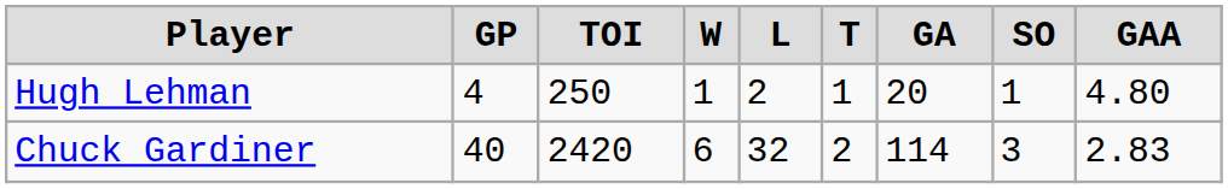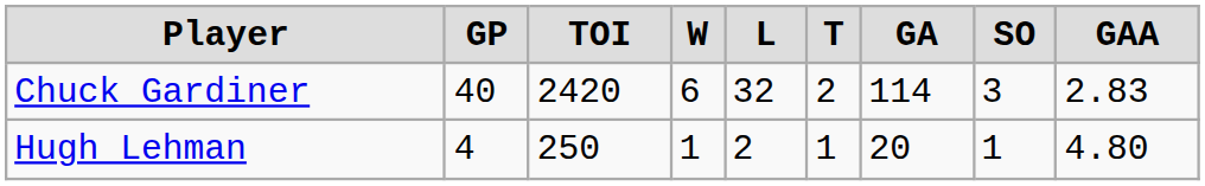rows swapped: Chuck Gardiner <-> Hugh Lehman
